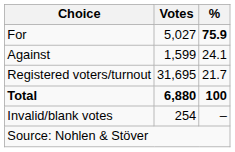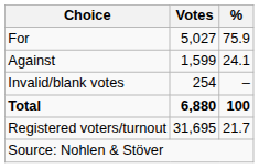For | %: bold -> normal
rows swapped: Invalid/blank votes <-> Registered voters/turnout
